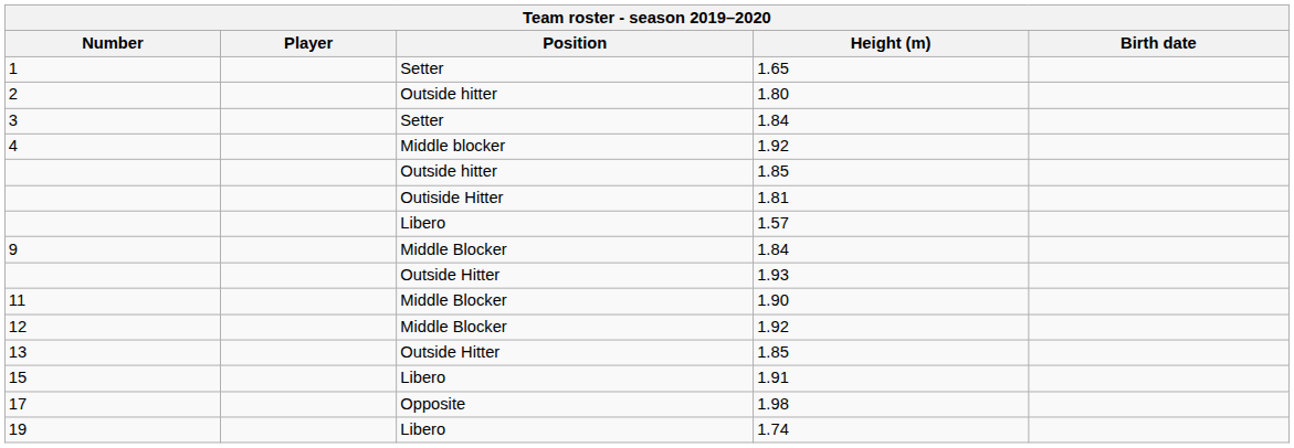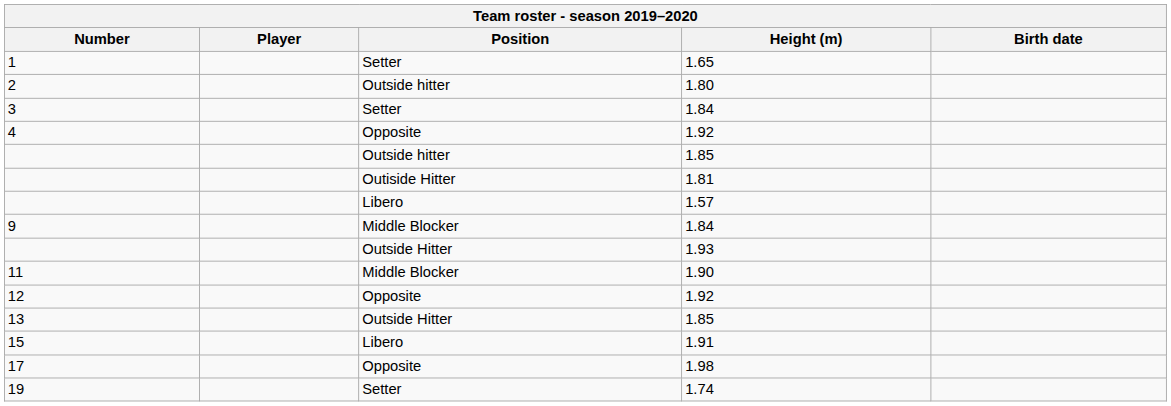4 | Position: Middle blocker -> Opposite
12 | Position: Middle Blocker -> Opposite
19 | Position: Libero -> Setter
